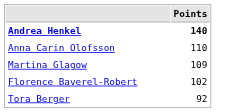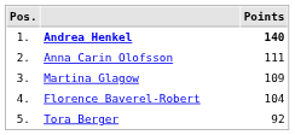+ column: Pos. | 1. | 2. | 3. | 4. | 5.
Anna Carin Olofsson | Points: 110 -> 111
Florence Baverel-Robert | Points: 102 -> 104
